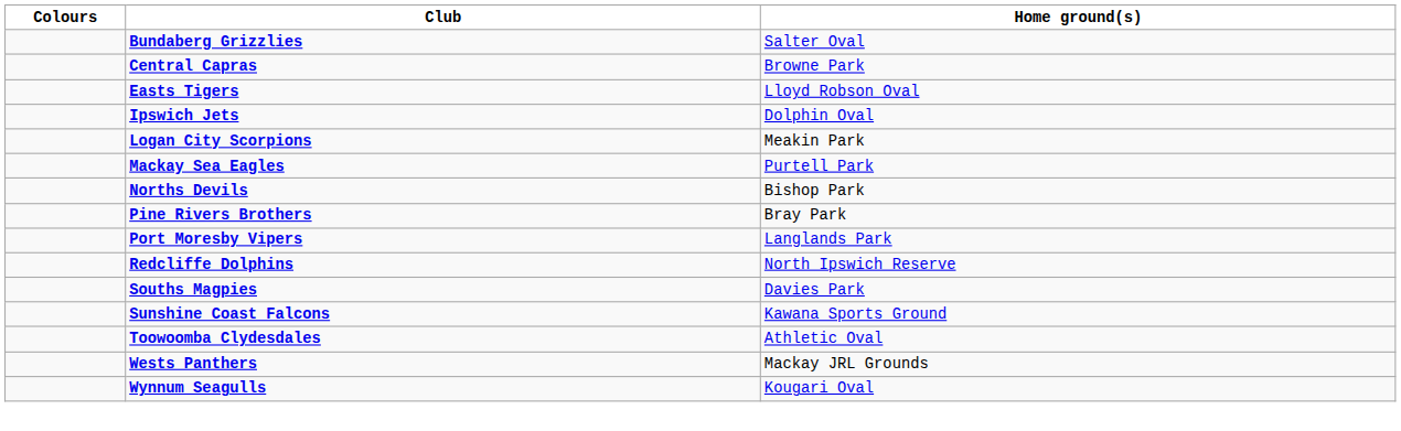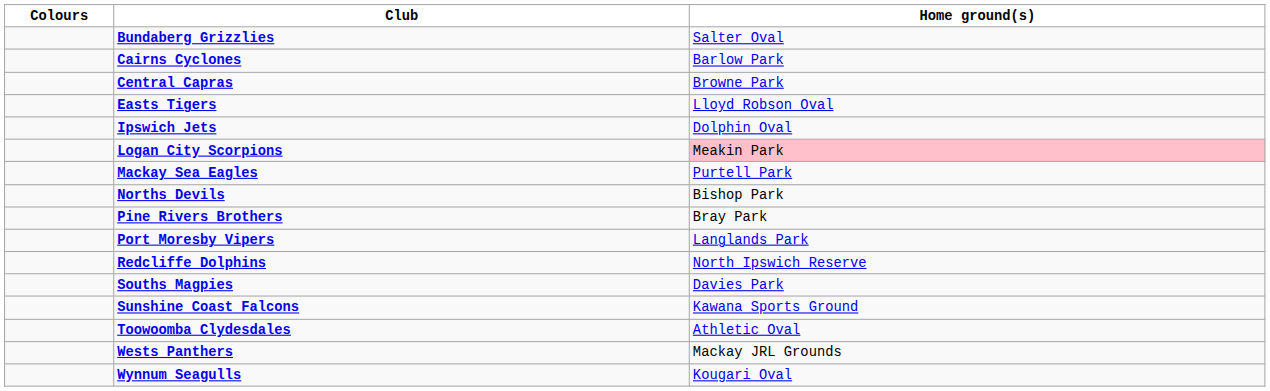+ row: Cairns Cyclones | Barlow Park
Logan City Scorpions | Home ground(s): no background -> pink background
